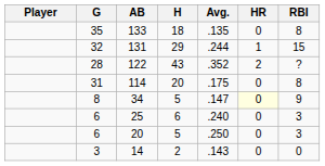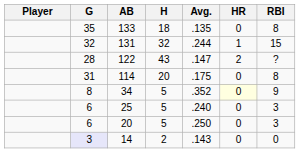131 | H: 29 -> 32
122 | Avg.: .352 -> .147
34 | Avg.: .147 -> .352
25 | H: 6 -> 5
14 | G: no background -> lavender background
